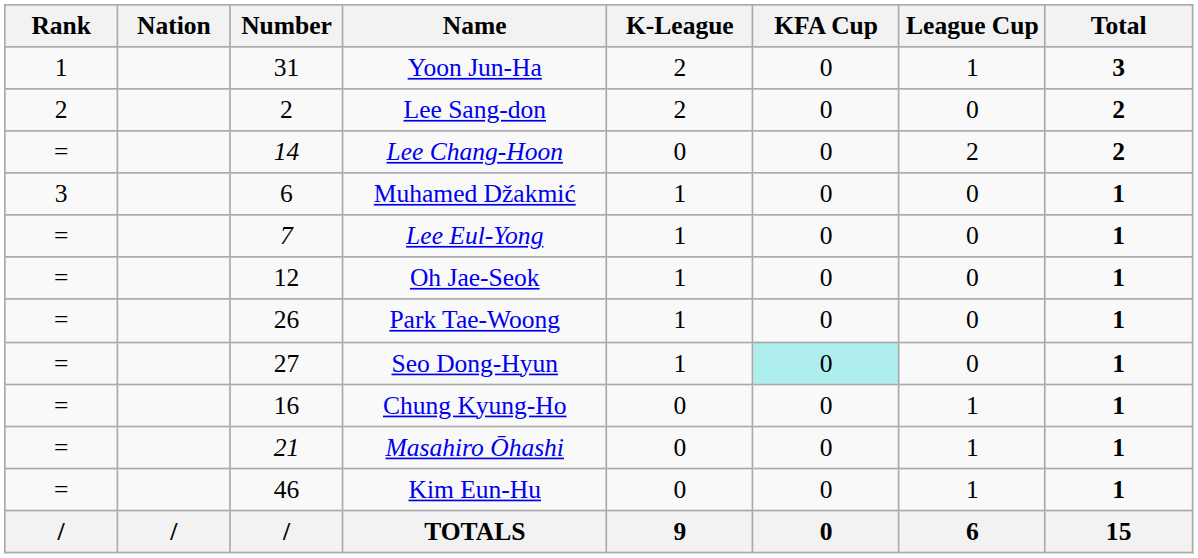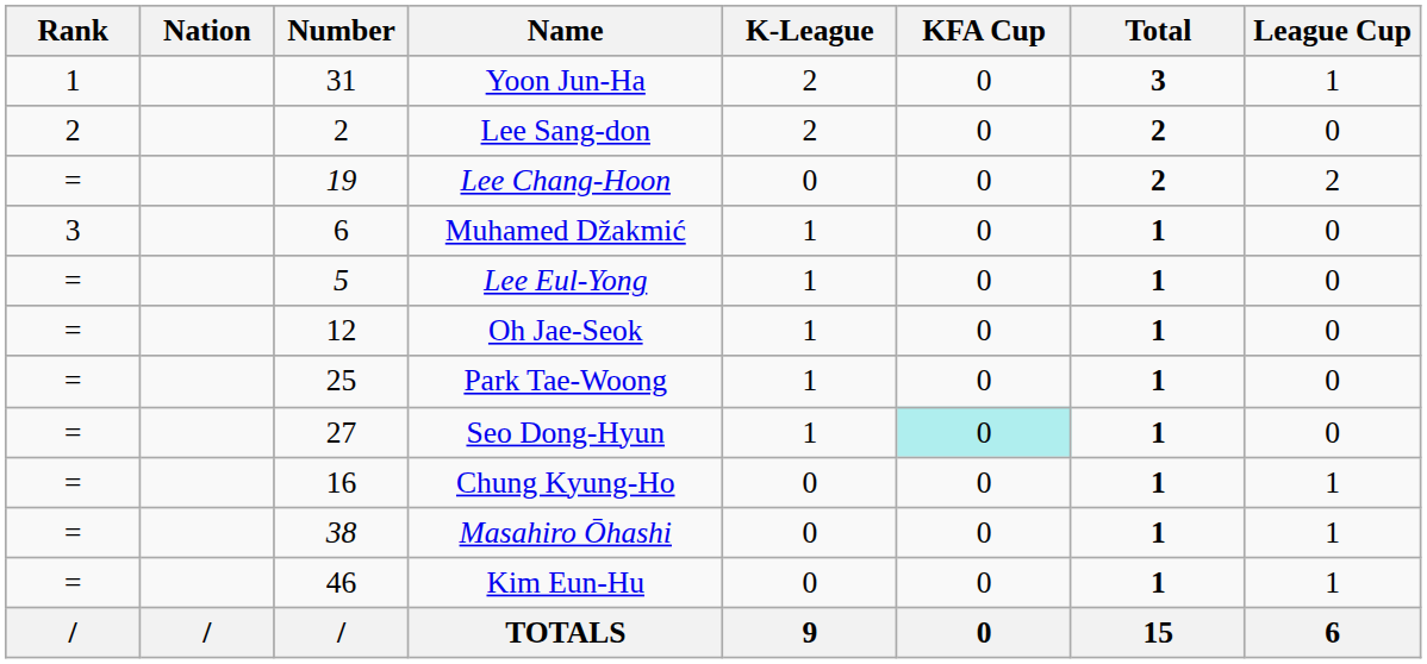columns swapped: League Cup <-> Total
Lee Chang-Hoon | Number: 14 -> 19
Lee Eul-Yong | Number: 7 -> 5
Park Tae-Woong | Number: 26 -> 25
Masahiro Ōhashi | Number: 21 -> 38
